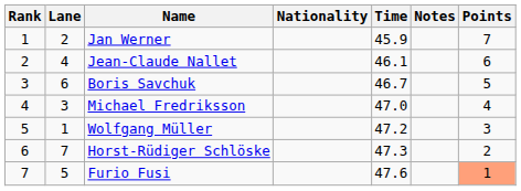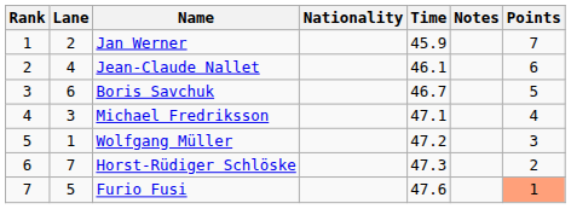Michael Fredriksson | Time: 47.0 -> 47.1
